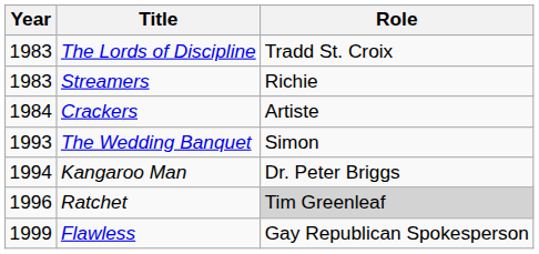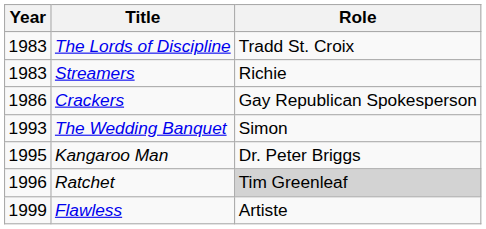Crackers | Year: 1984 -> 1986
Crackers | Role: Artiste -> Gay Republican Spokesperson
Kangaroo Man | Year: 1994 -> 1995
Flawless | Role: Gay Republican Spokesperson -> Artiste
